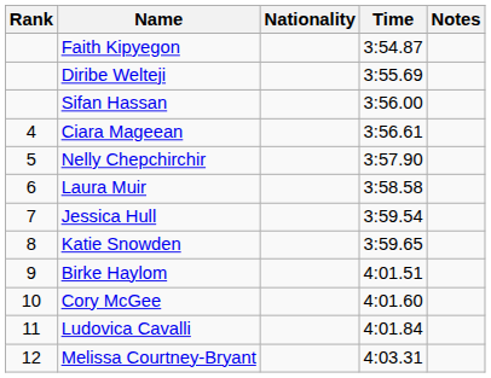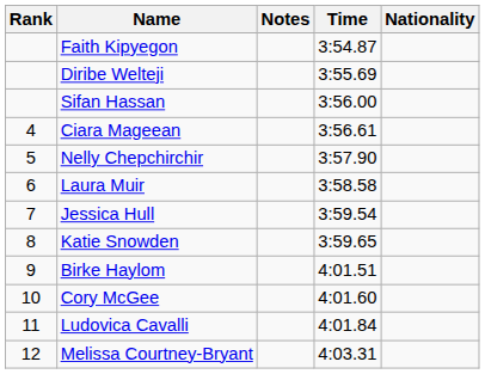columns swapped: Nationality <-> Notes
